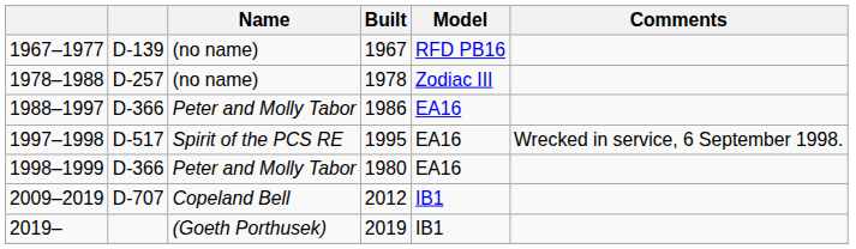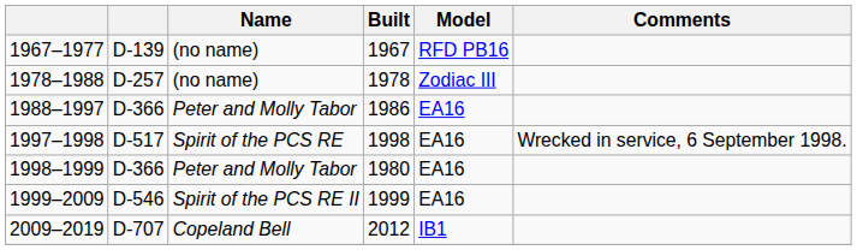1997–1998 | Built: 1995 -> 1998
+ row: 1999–2009 | D-546 | Spirit of the PCS RE II | 1999 | EA16
- row: 2019– | (Goeth Porthusek) | 2019 | IB1
